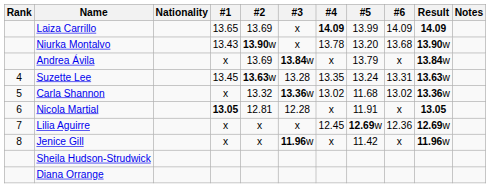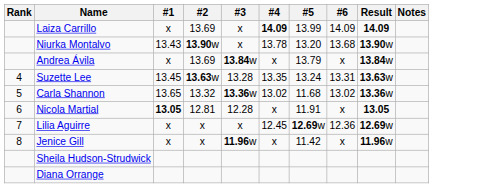- column: Nationality
Laiza Carrillo | #1: 13.65 -> x
Carla Shannon | #1: x -> 13.65
